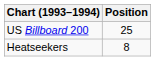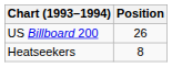US Billboard 200 | Position: 25 -> 26
